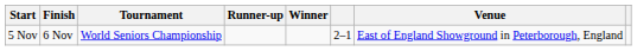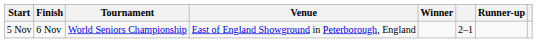columns swapped: Venue <-> Runner-up
